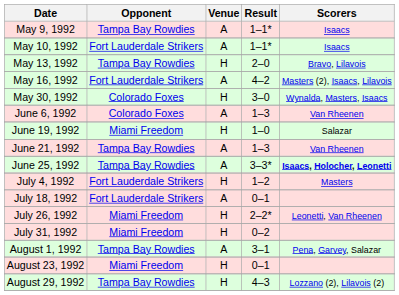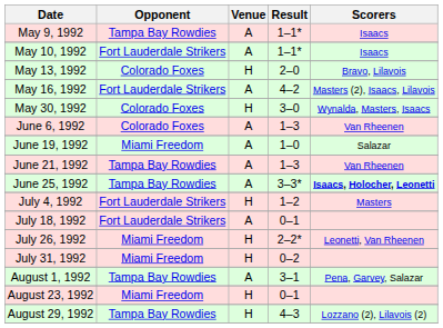May 13, 1992 | Opponent: Tampa Bay Rowdies -> Colorado Foxes
June 19, 1992 | Venue: H -> A
